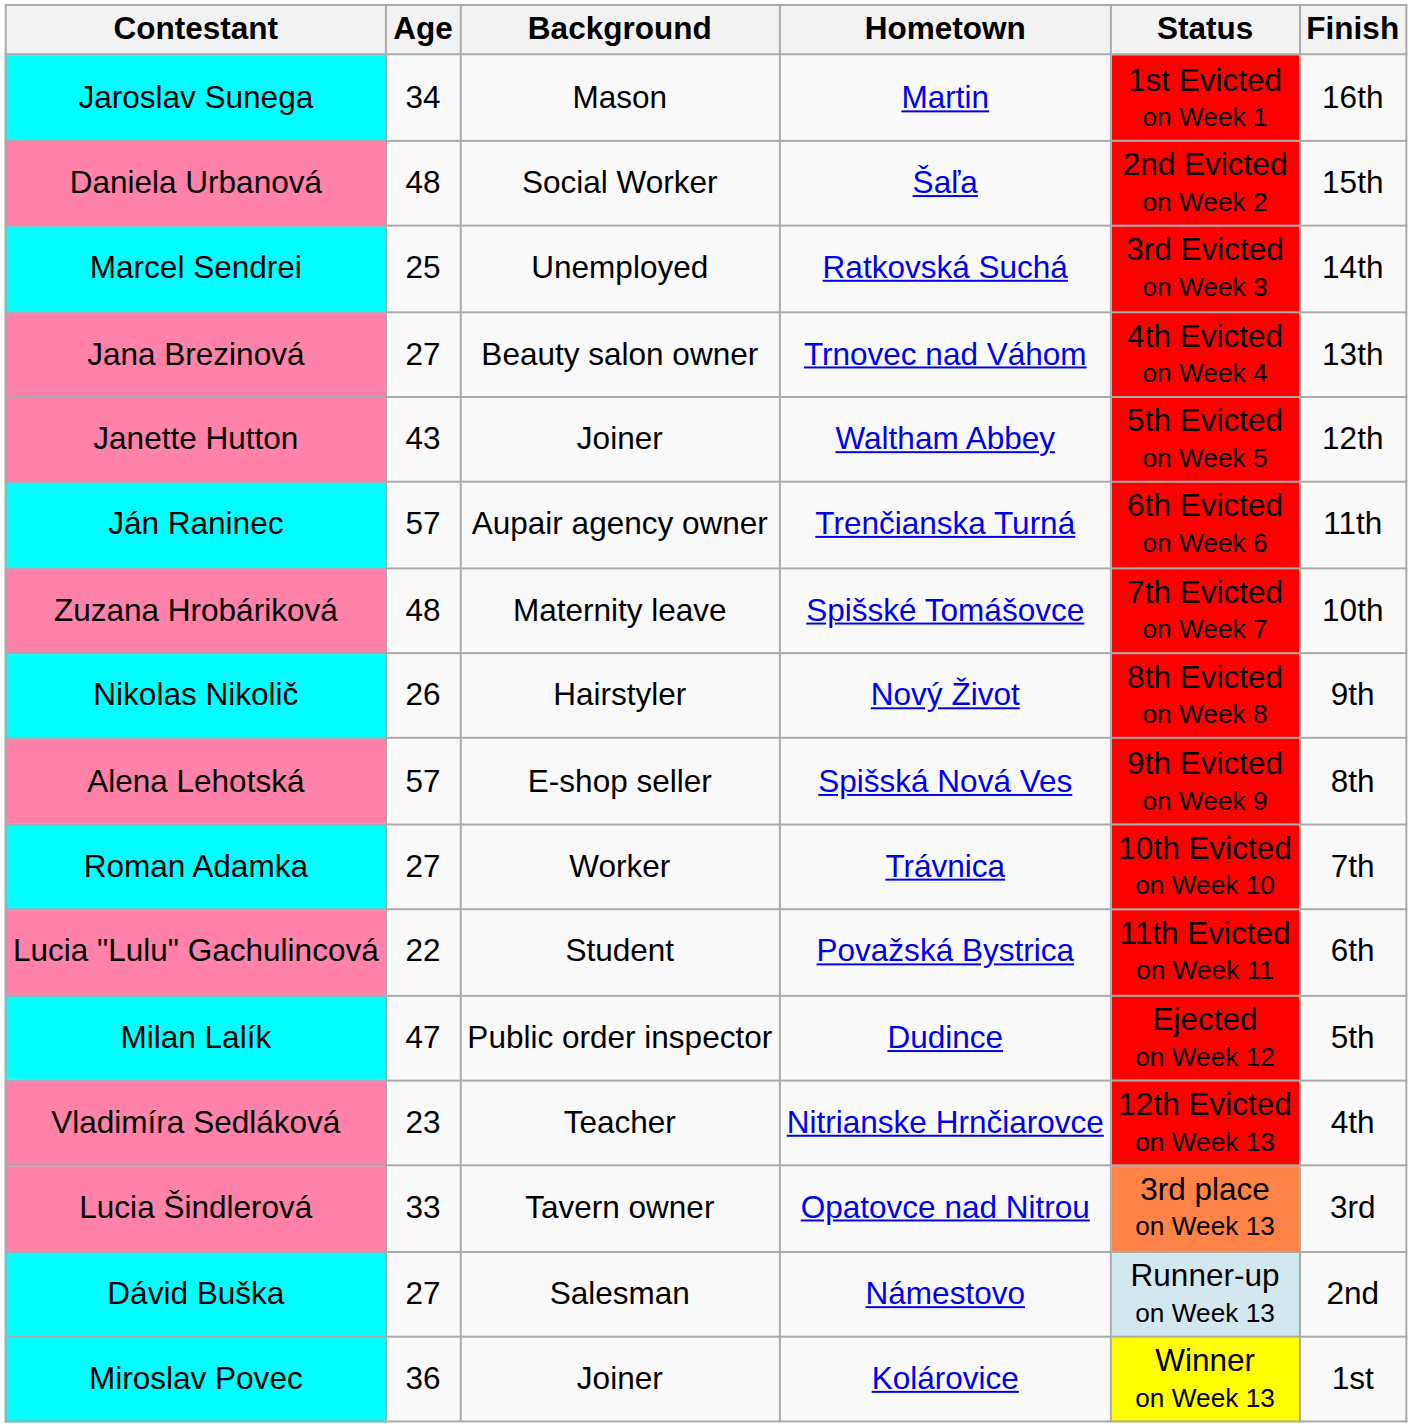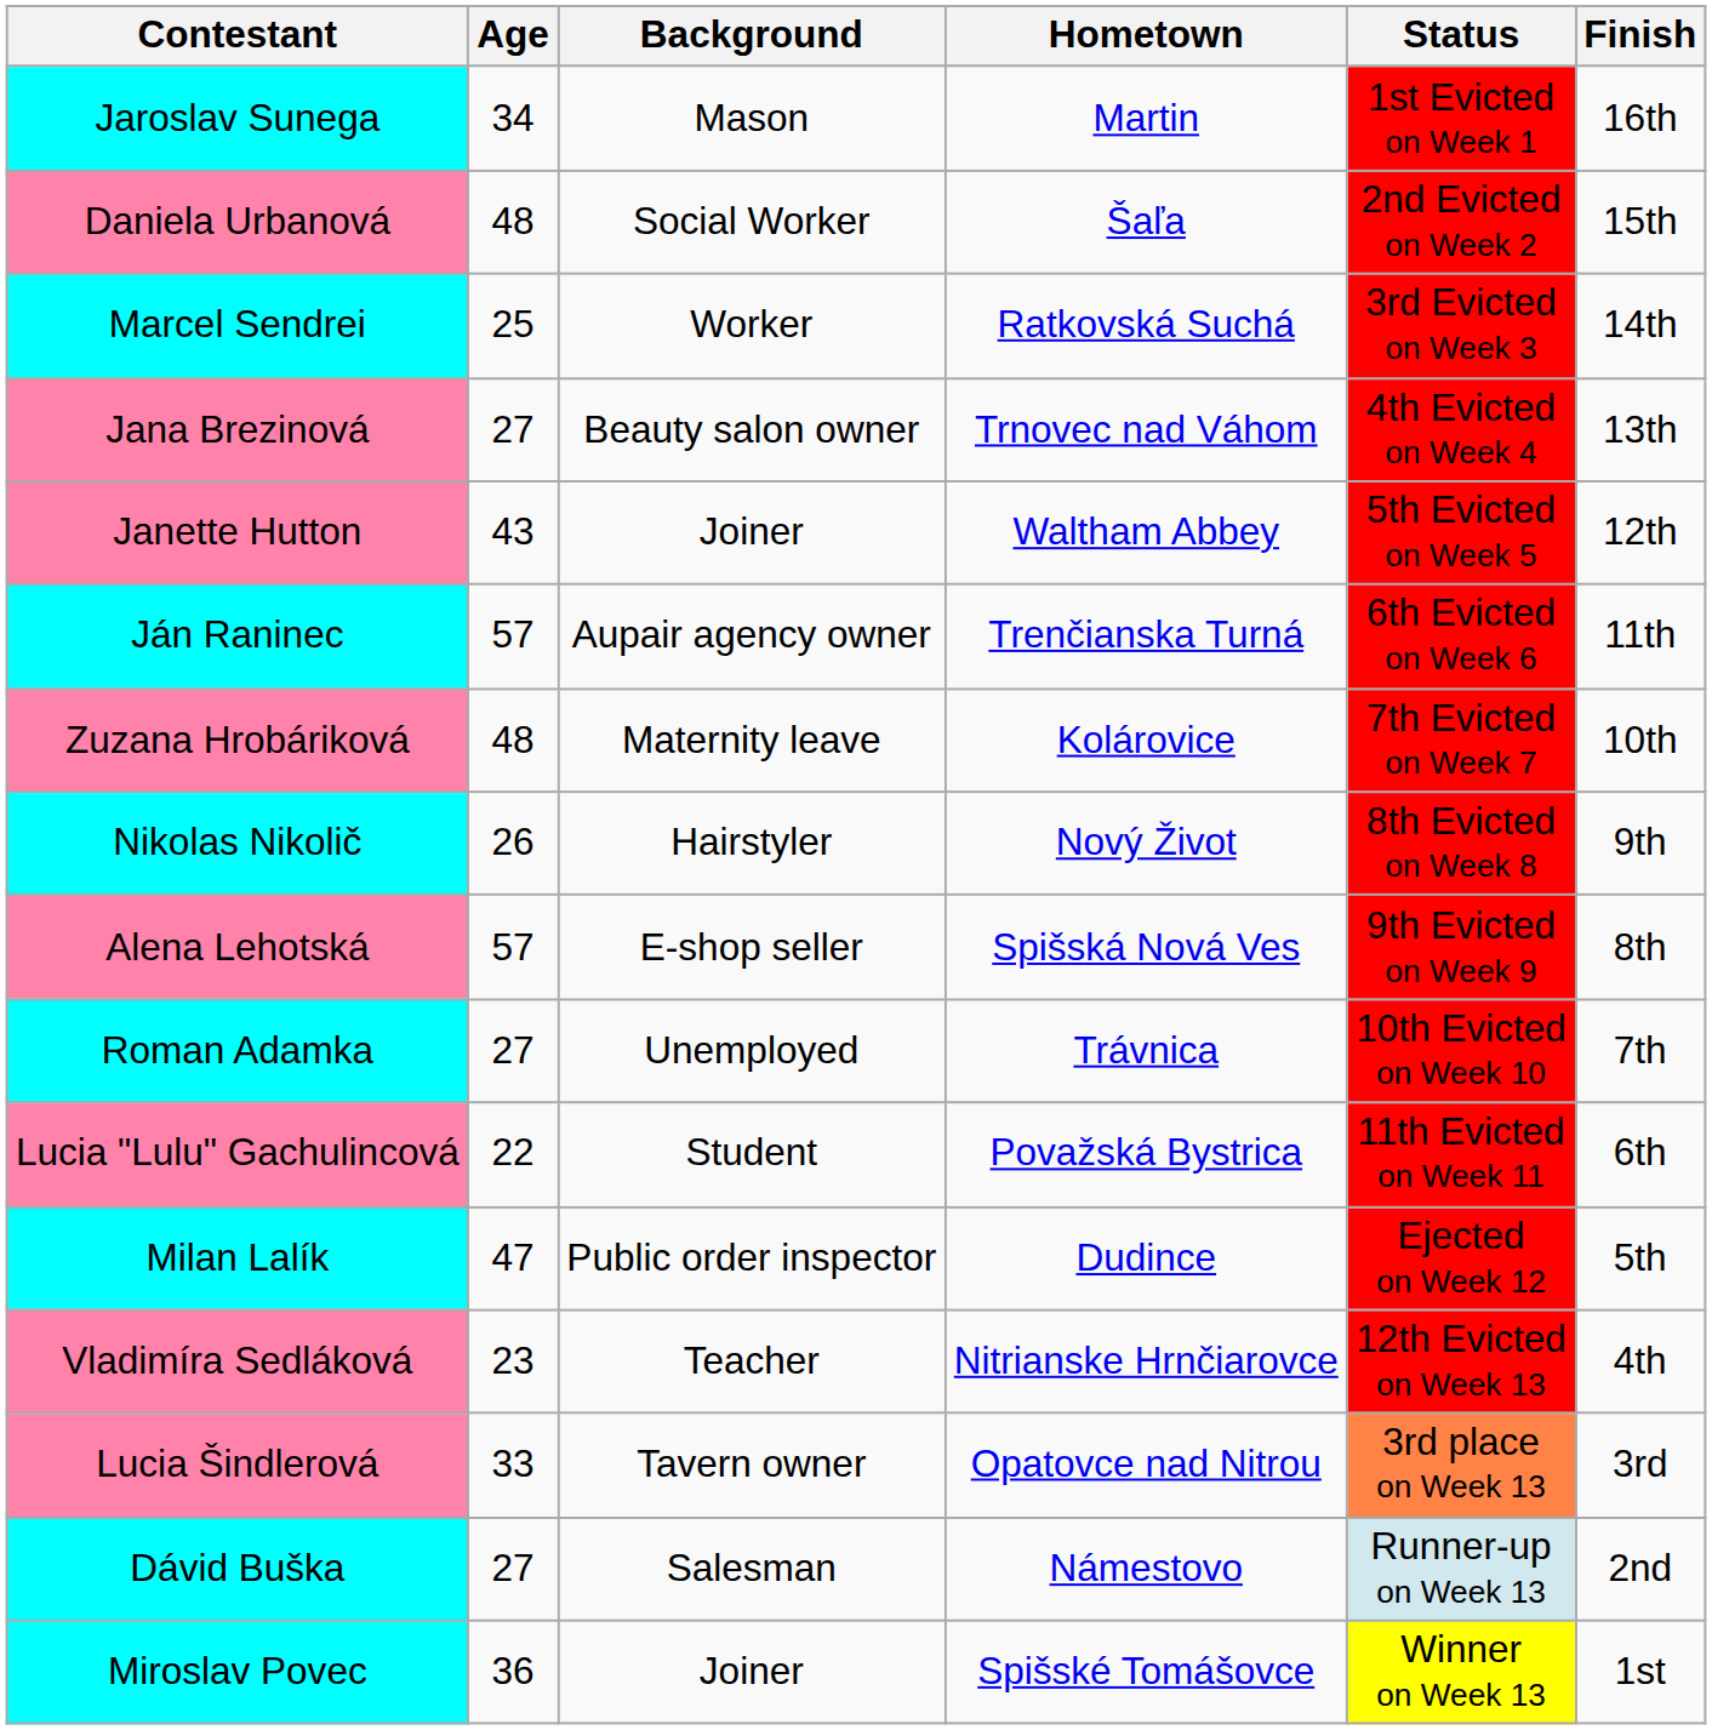Marcel Sendrei | Background: Unemployed -> Worker
Zuzana Hrobáriková | Hometown: Spišské Tomášovce -> Kolárovice
Roman Adamka | Background: Worker -> Unemployed
Miroslav Povec | Hometown: Kolárovice -> Spišské Tomášovce
